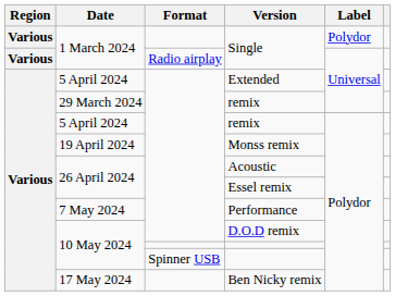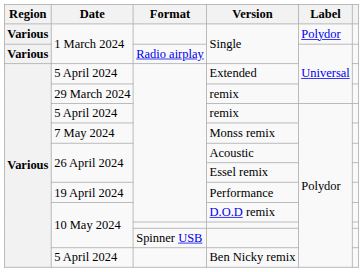Monss remix | Date: 19 April 2024 -> 7 May 2024
Performance | Date: 7 May 2024 -> 19 April 2024
Ben Nicky remix | Date: 17 May 2024 -> 5 April 2024
